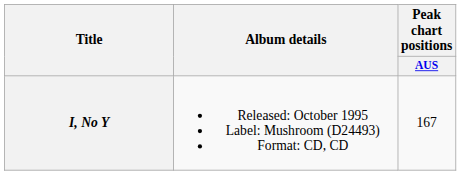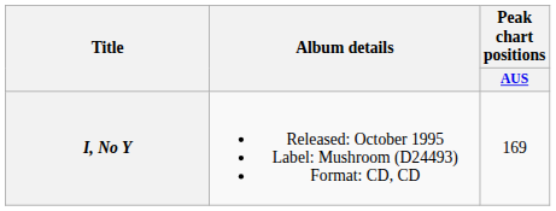I, No Y | Peak chart positions / AUS: 167 -> 169
